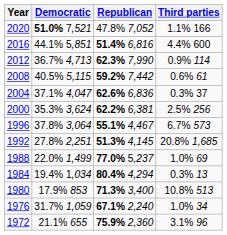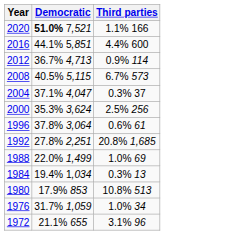- column: Republican | 47.8% 7,052 | 51.4% 6,816 | 62.3% 7,990 | 59.2% 7,442 | 62.6% 6,836 | 62.2% 6,381 | 55.1% 4,467 | 51.3% 4,145 | 77.0% 5,237 | 80.4% 4,294 | 71.3% 3,400 | 67.1% 2,240 | 75.9% 2,360
2008 | Third parties: 0.6% 61 -> 6.7% 573
1996 | Third parties: 6.7% 573 -> 0.6% 61
